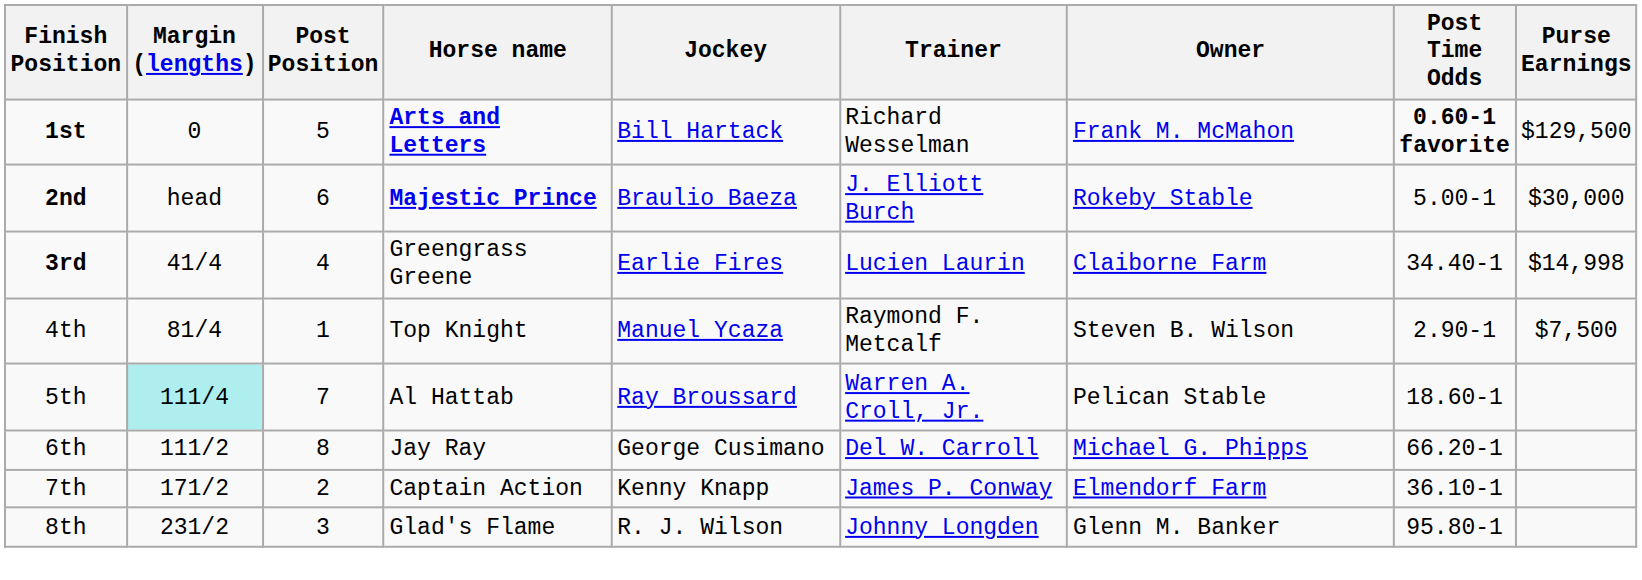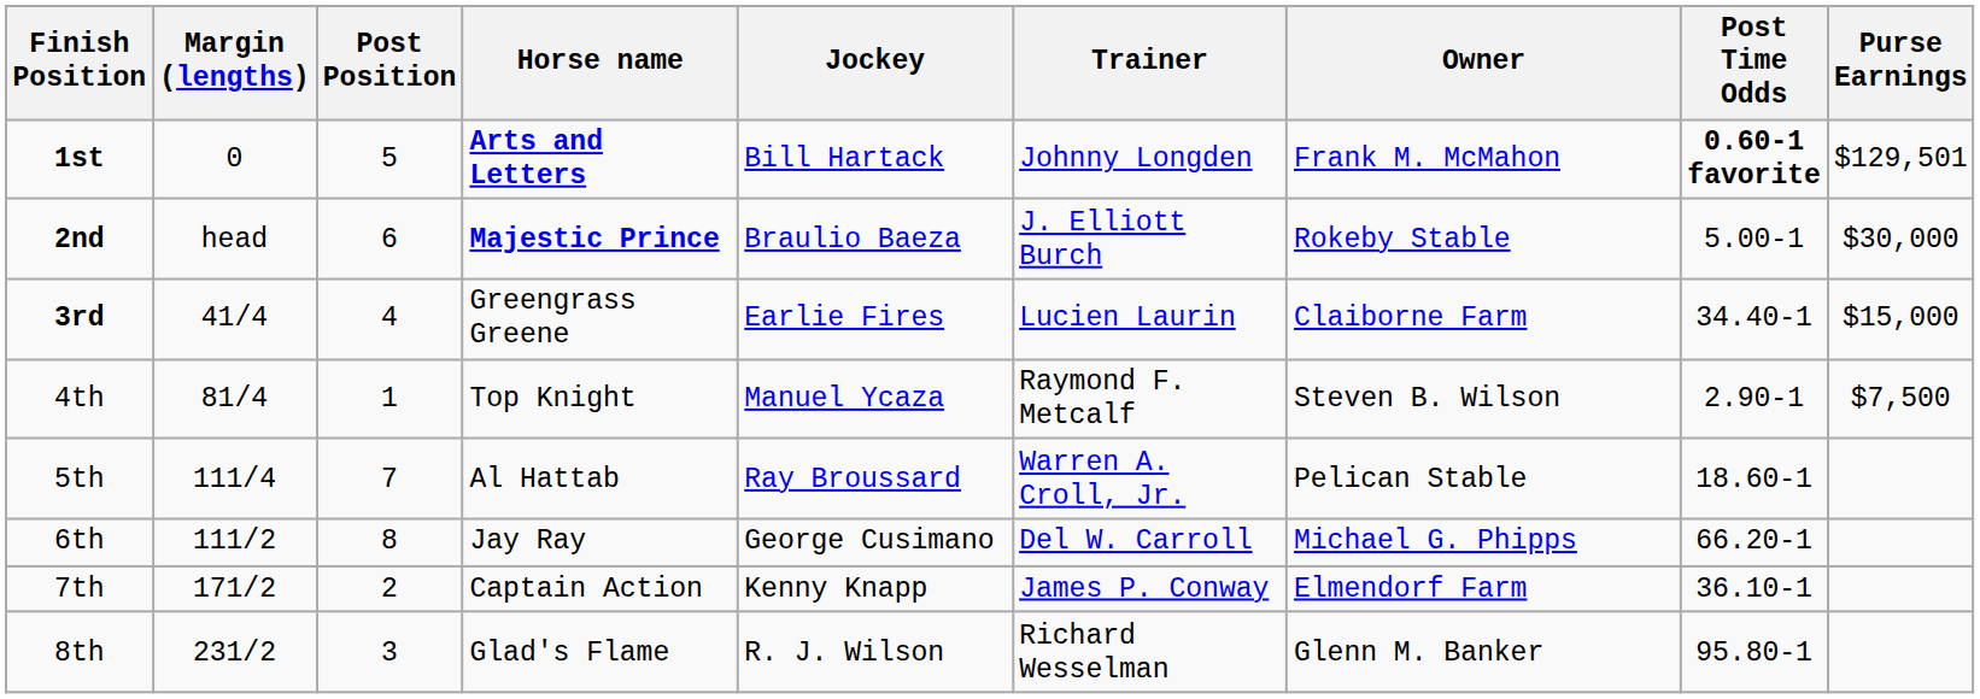1st | Trainer: Richard Wesselman -> Johnny Longden
1st | Purse Earnings: $129,500 -> $129,501
3rd | Purse Earnings: $14,998 -> $15,000
5th | Margin (lengths): paleturquoise background -> no background
8th | Trainer: Johnny Longden -> Richard Wesselman
